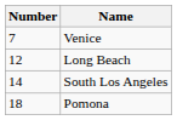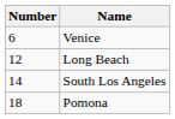Venice | Number: 7 -> 6
